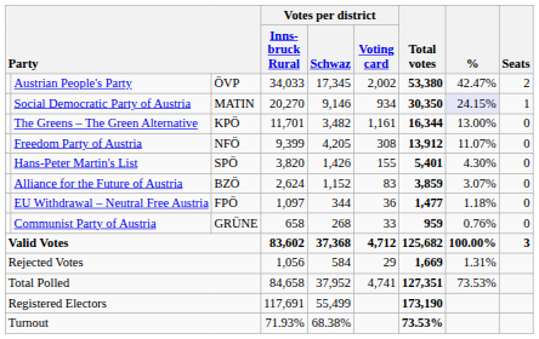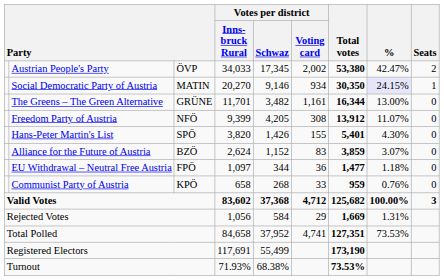The Greens – The Green Alternative | column 3: KPÖ -> GRÜNE
Communist Party of Austria | column 3: GRÜNE -> KPÖ
